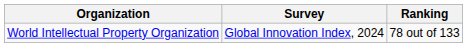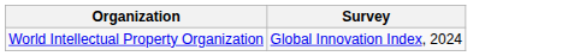- column: Ranking | 78 out of 133
